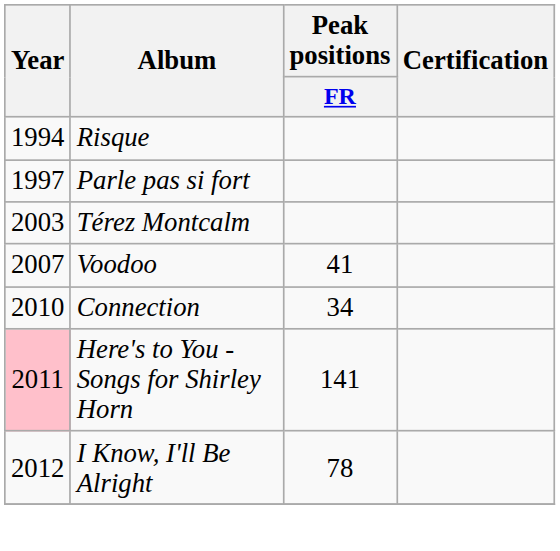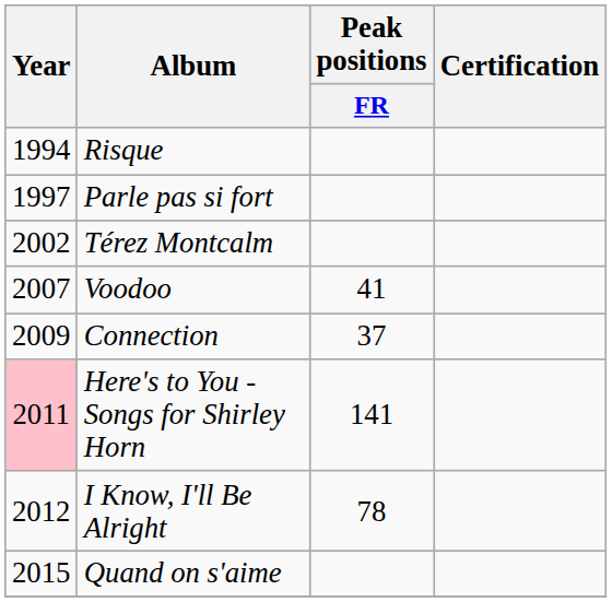Térez Montcalm | Year: 2003 -> 2002
Connection | Year: 2010 -> 2009
Connection | Peak positions / FR: 34 -> 37
+ row: 2015 | Quand on s'aime
